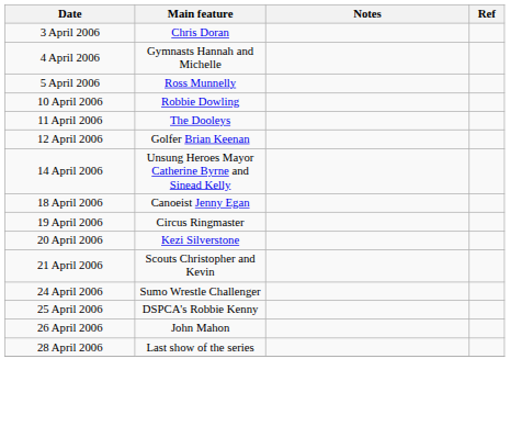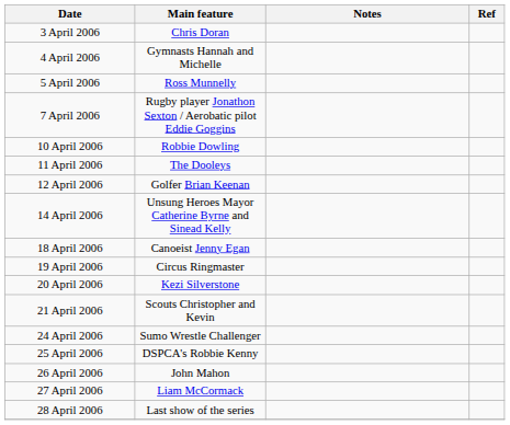+ row: 7 April 2006 | Rugby player Jonathon Sexton / Aerobatic pilot Eddie Goggins
+ row: 27 April 2006 | Liam McCormack
